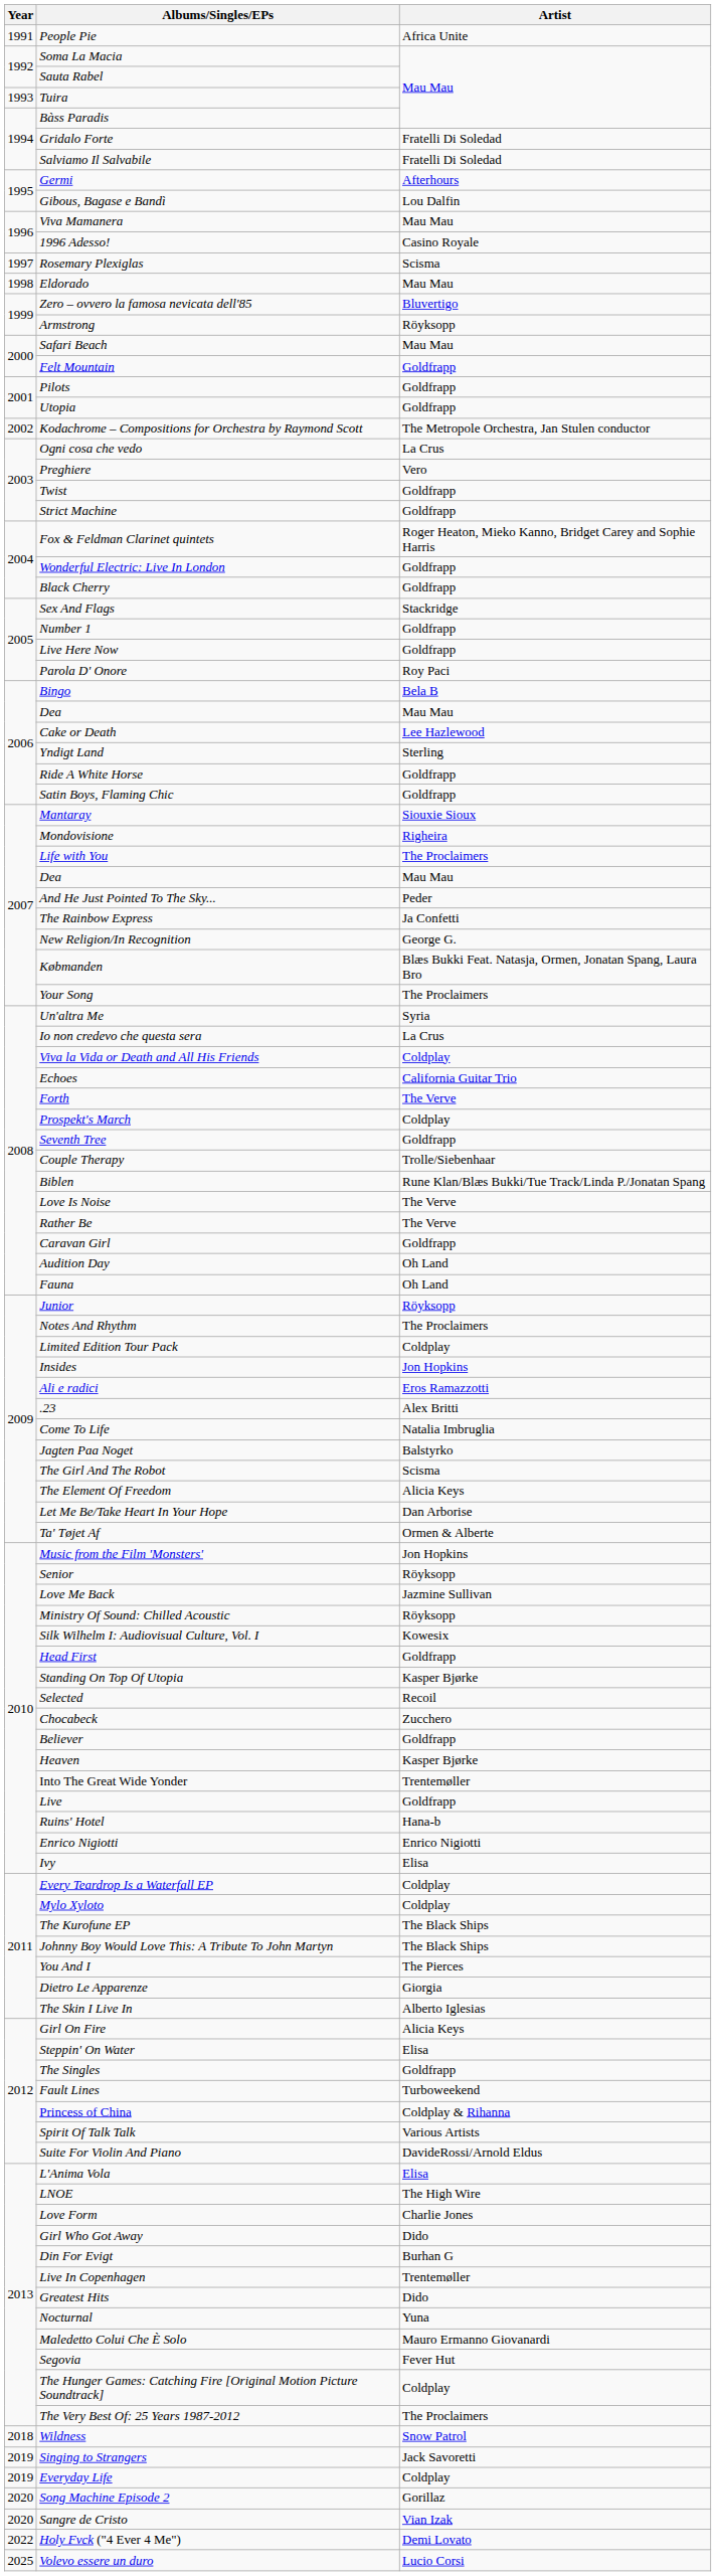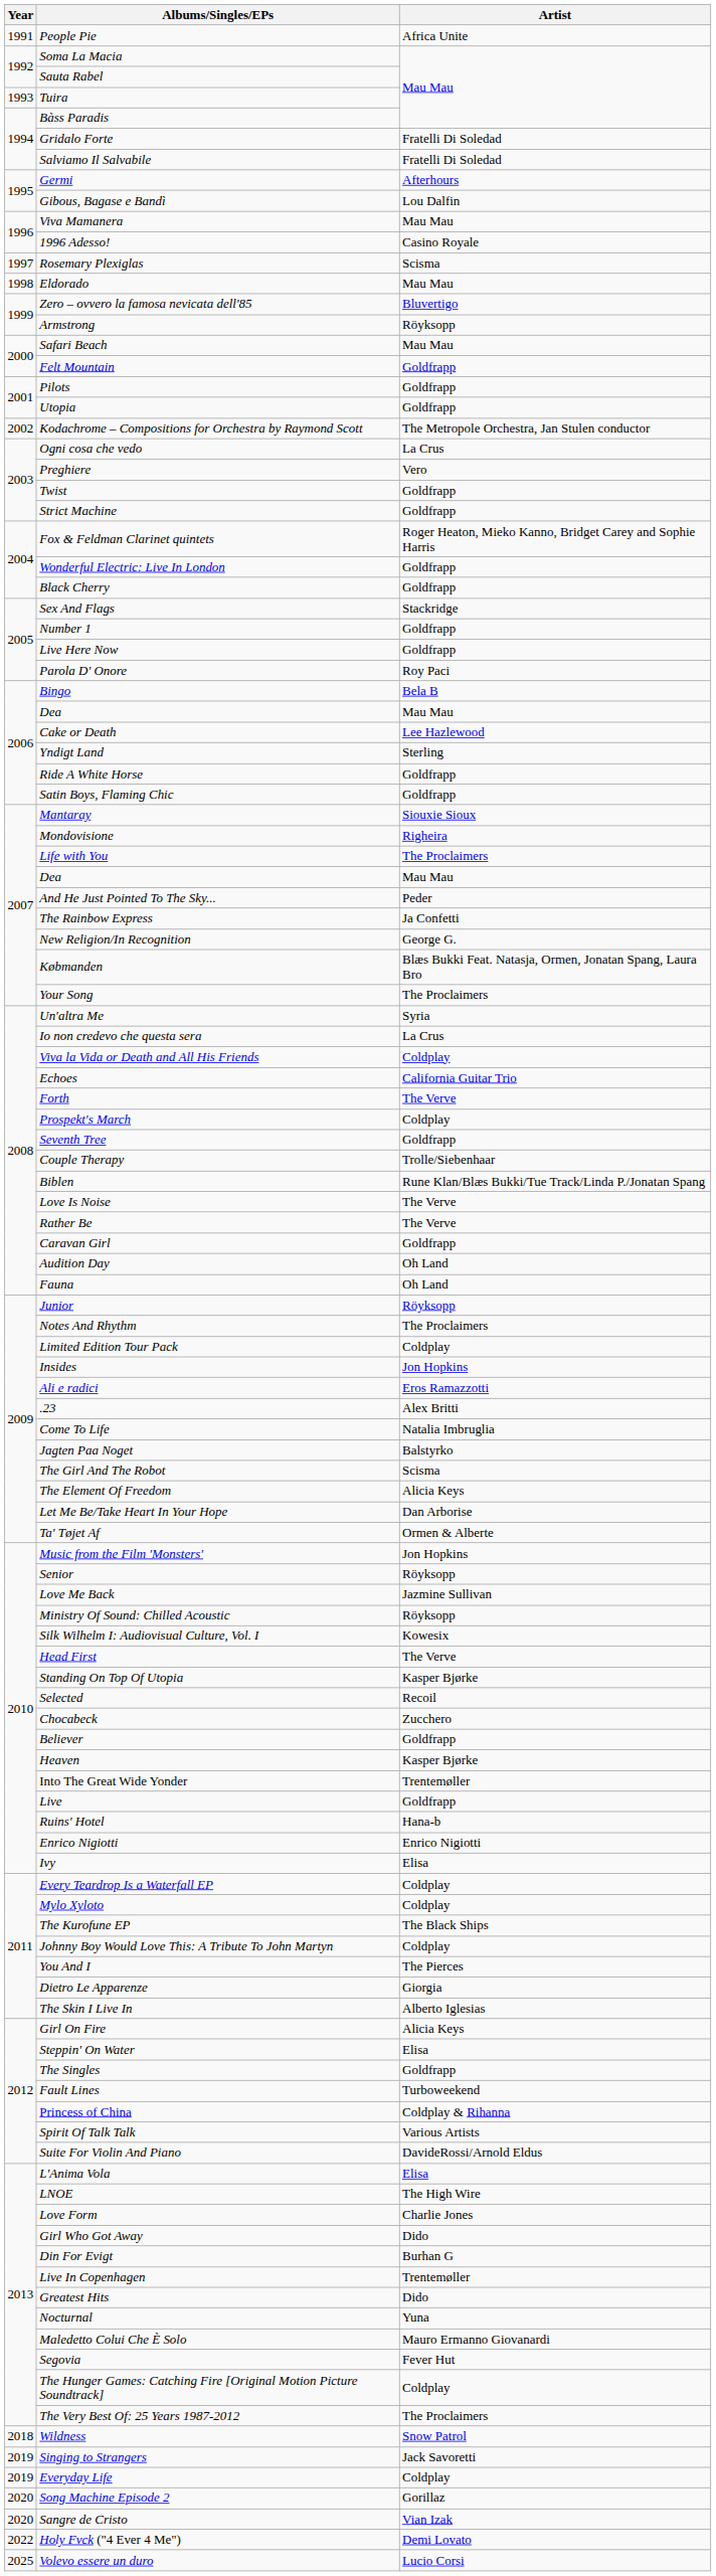Head First | Artist: Goldfrapp -> The Verve
Johnny Boy Would Love This: A Tribute To John Martyn | Artist: The Black Ships -> Coldplay
